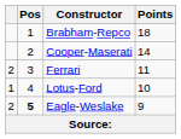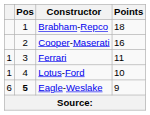Cooper-Maserati | Points: 14 -> 16
Ferrari | column 1: 2 -> 1
Eagle-Weslake | column 1: 2 -> 6
